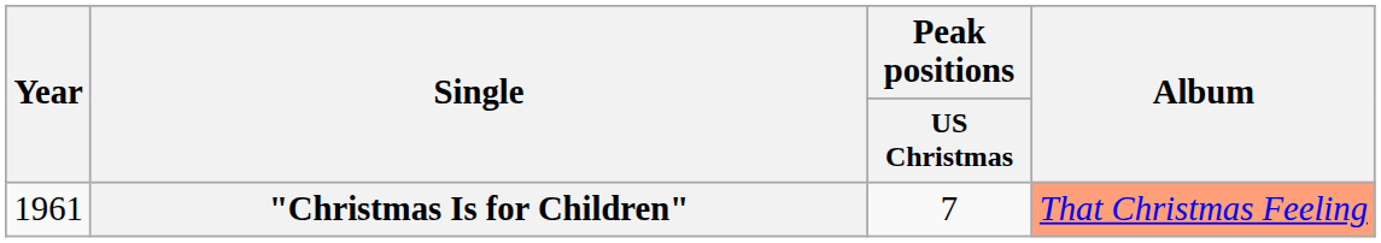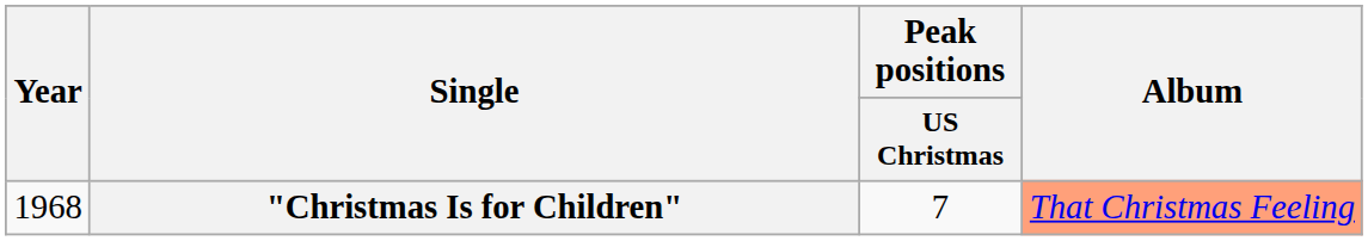"Christmas Is for Children" | Year: 1961 -> 1968
